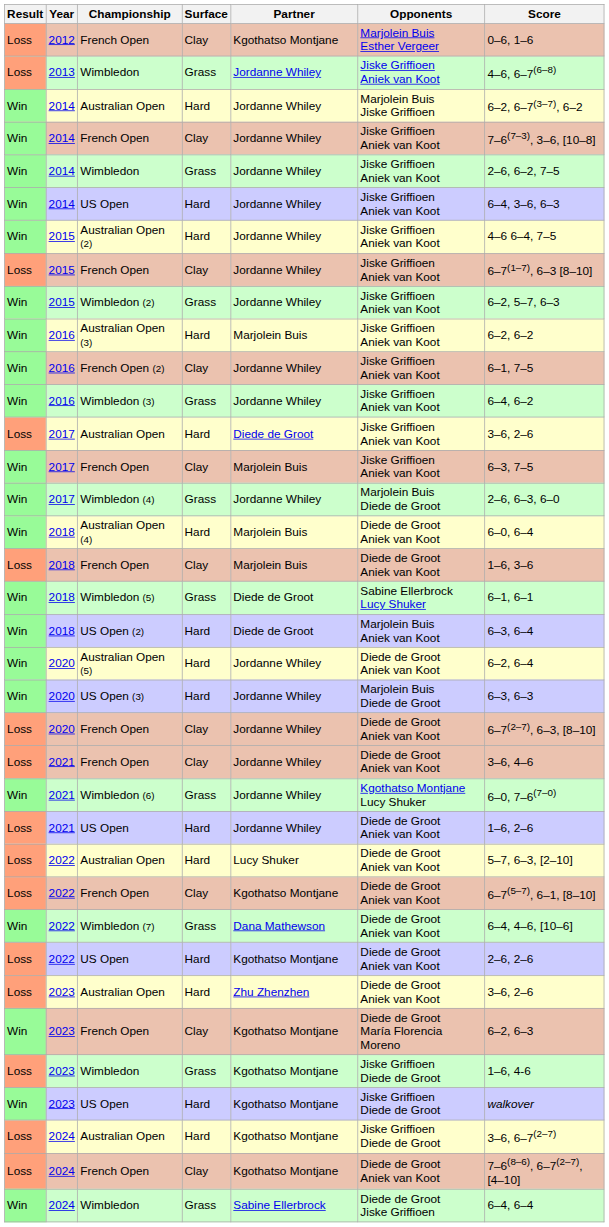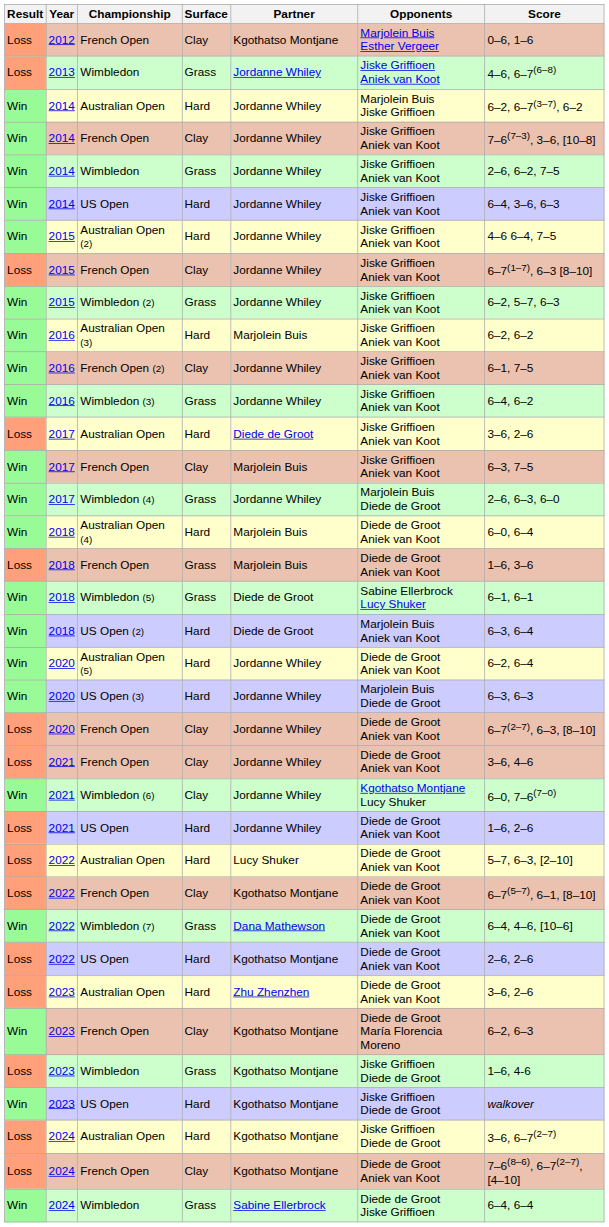2018 / French Open | Surface: Clay -> Grass
Wimbledon (6) | Surface: Grass -> Clay
